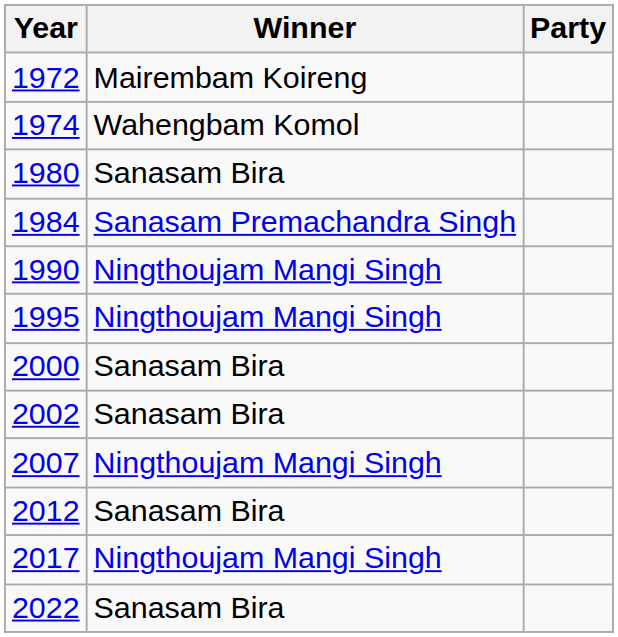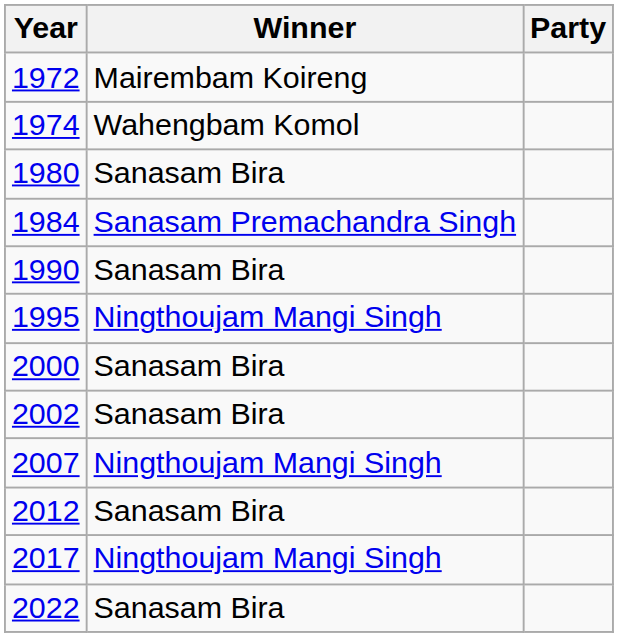1990 | Winner: Ningthoujam Mangi Singh -> Sanasam Bira
